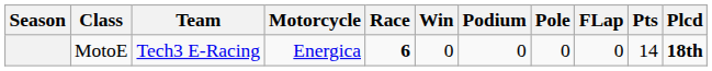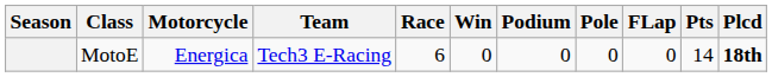columns swapped: Motorcycle <-> Team
MotoE | Race: bold -> normal
